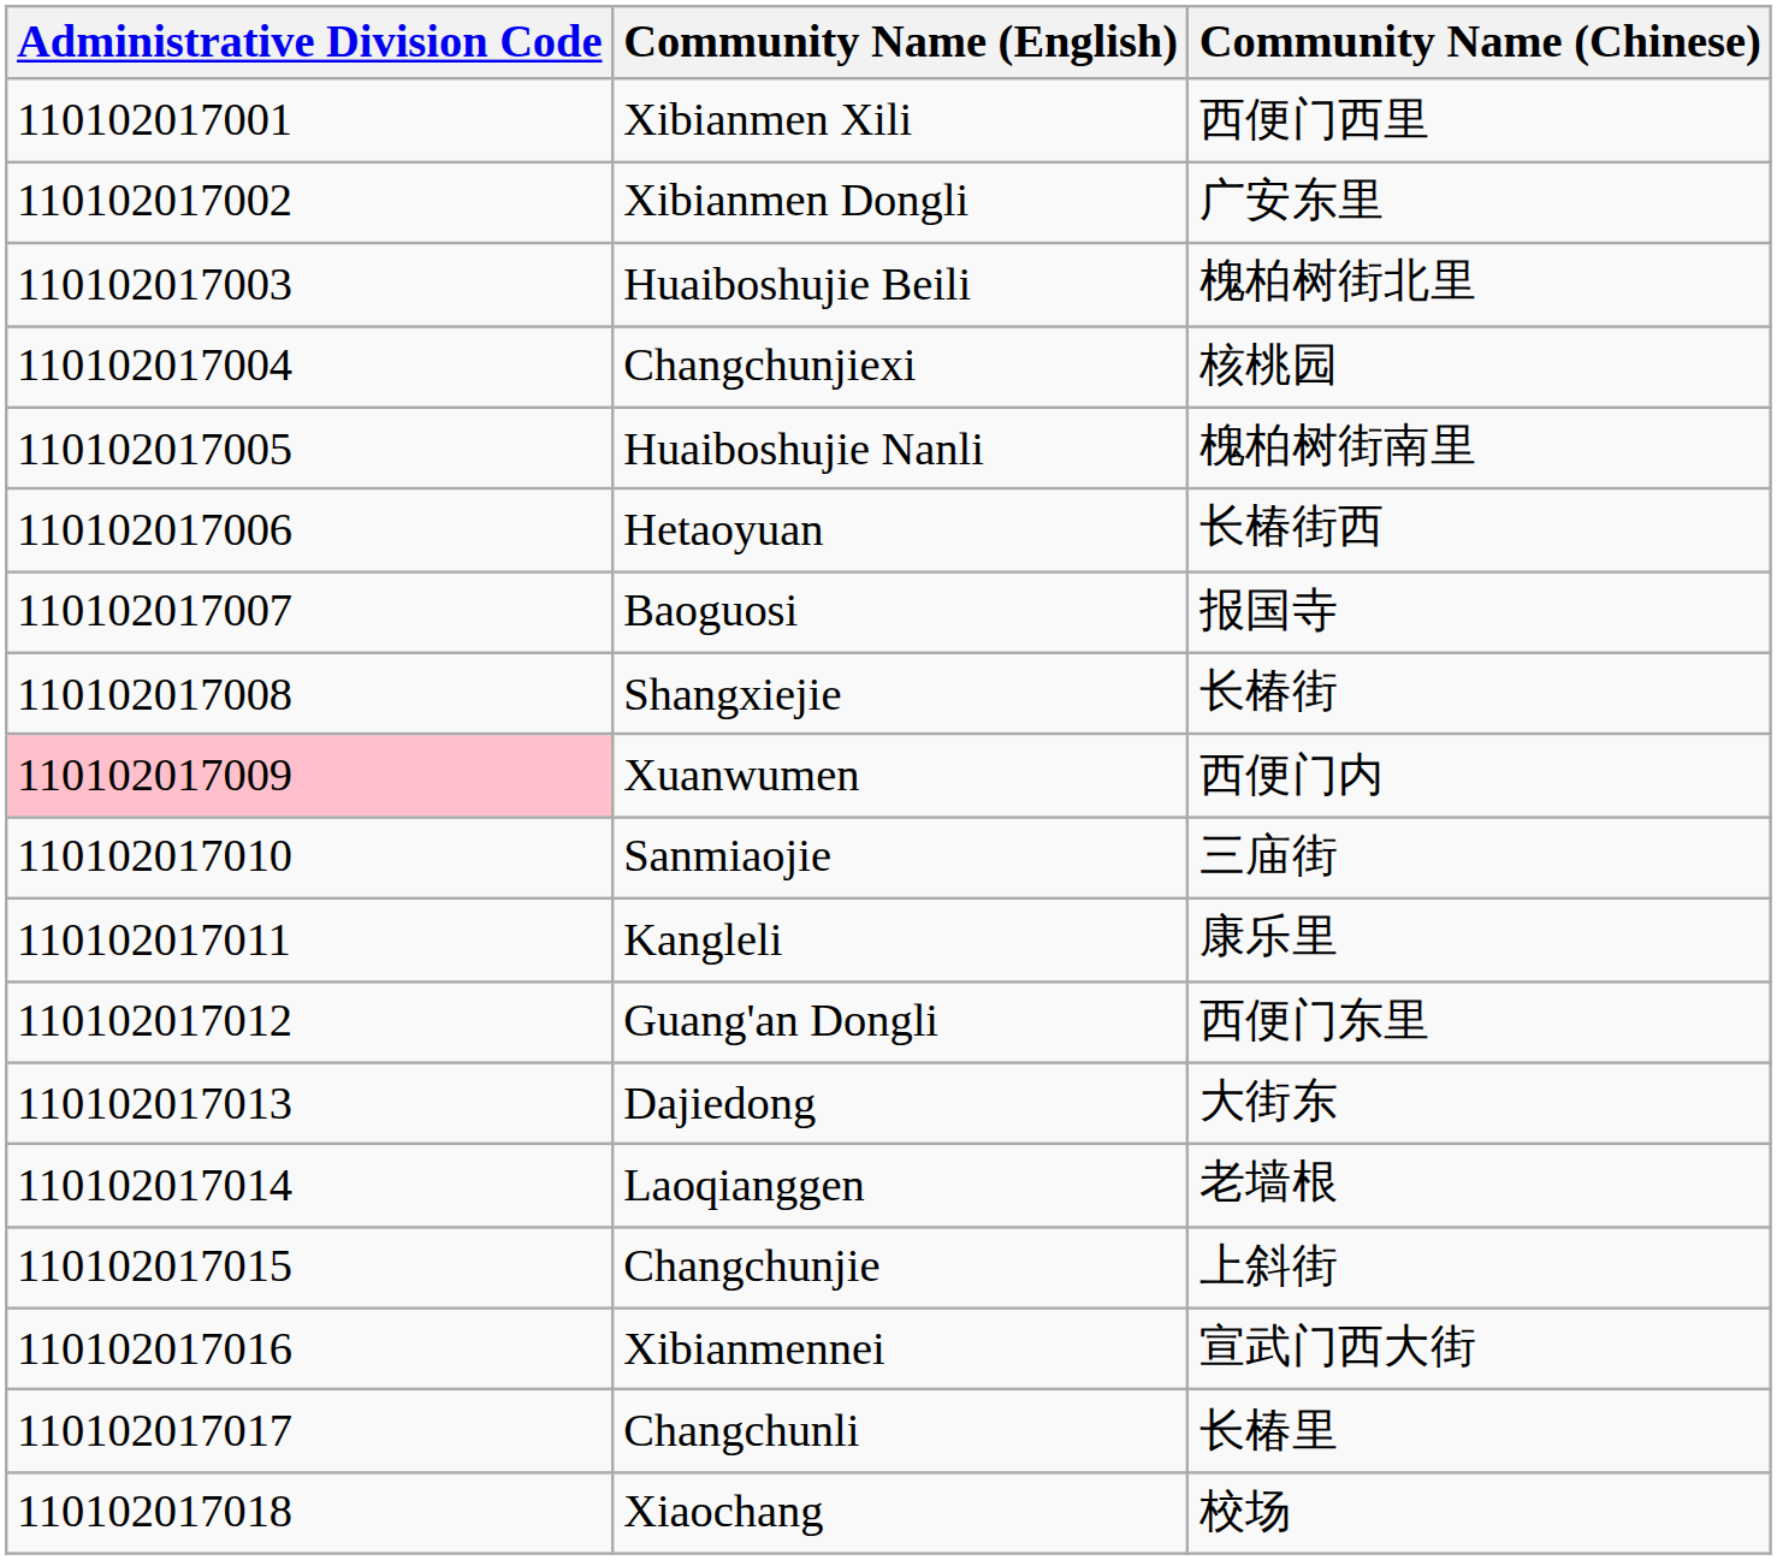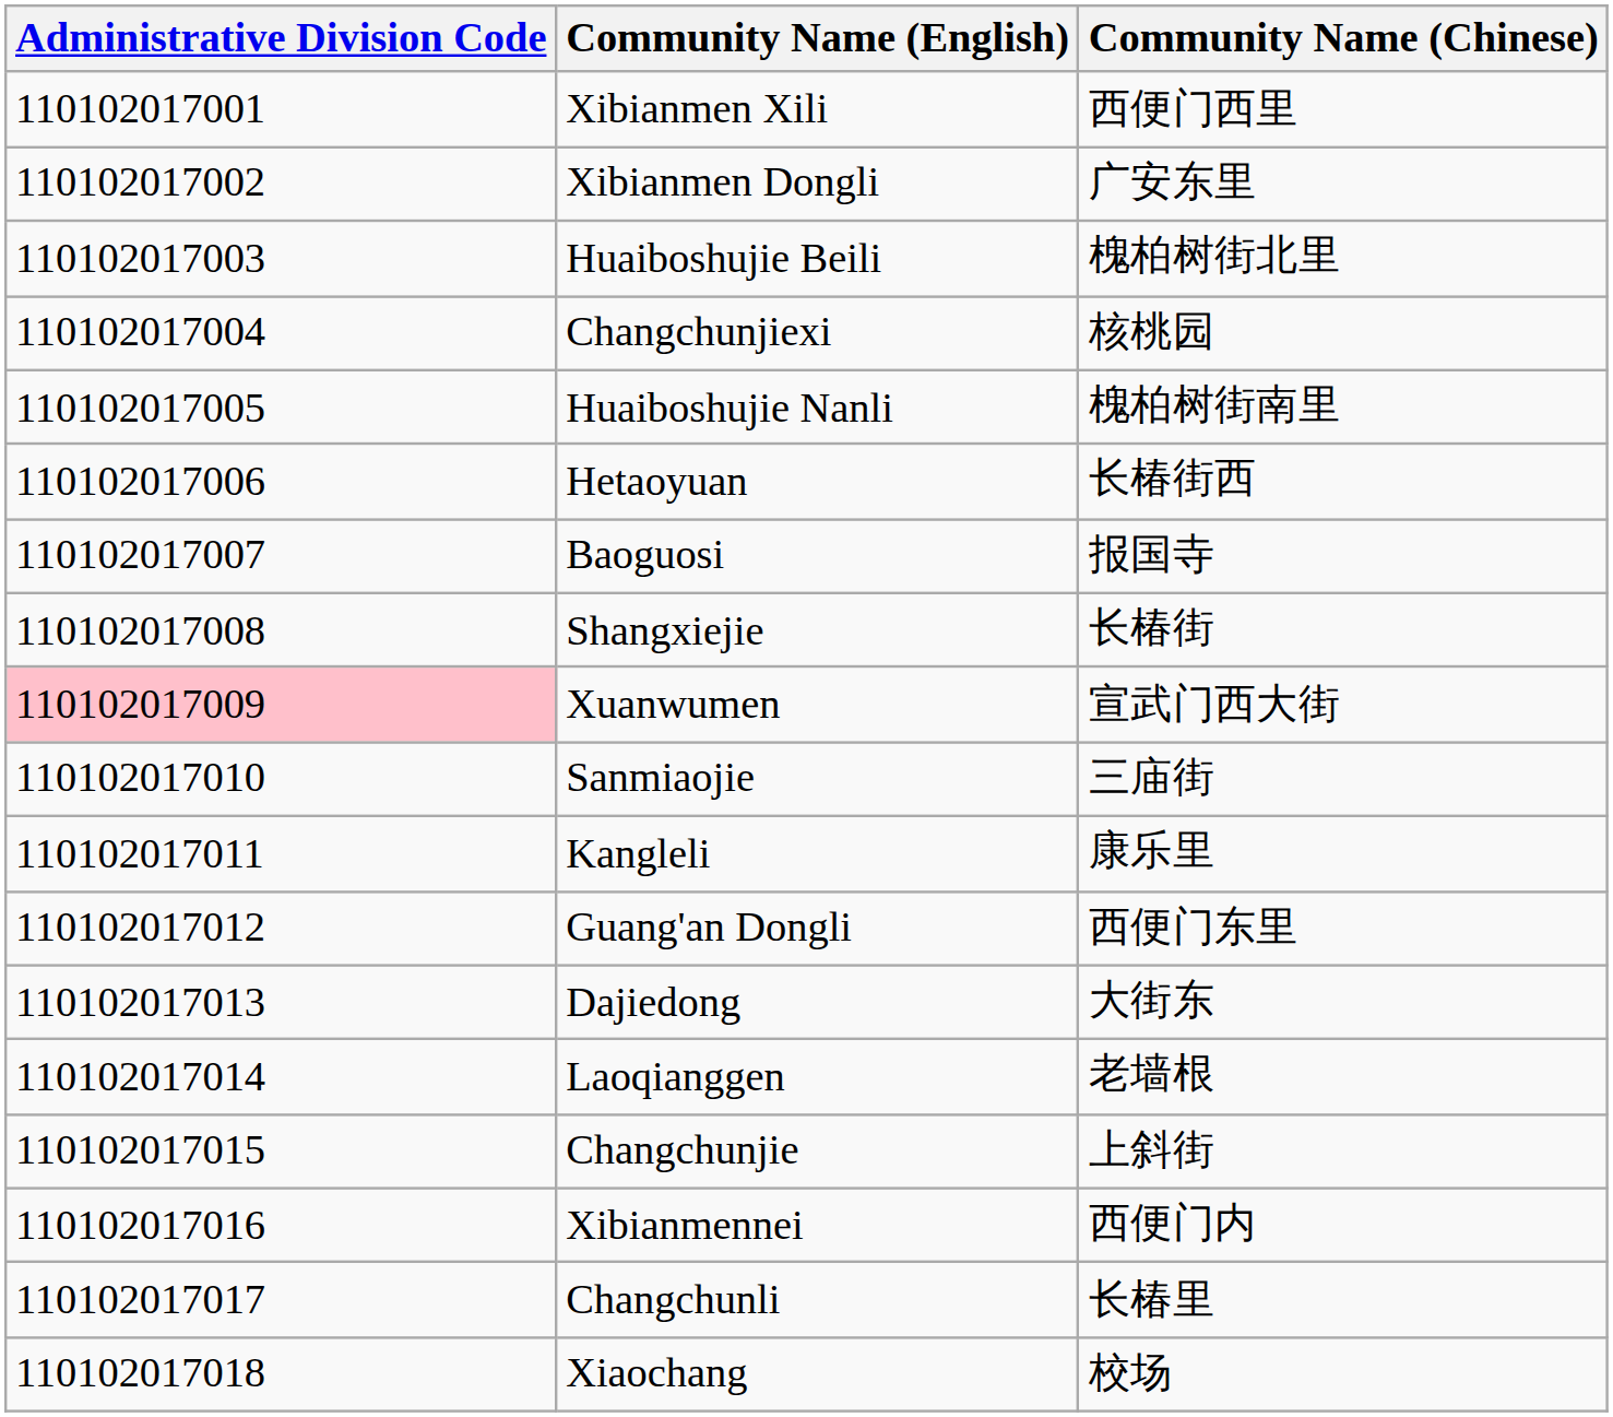Xuanwumen | Community Name (Chinese): 西便门内 -> 宣武门西大街
Xibianmennei | Community Name (Chinese): 宣武门西大街 -> 西便门内
